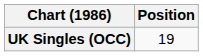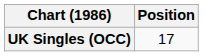UK Singles (OCC) | Position: 19 -> 17
